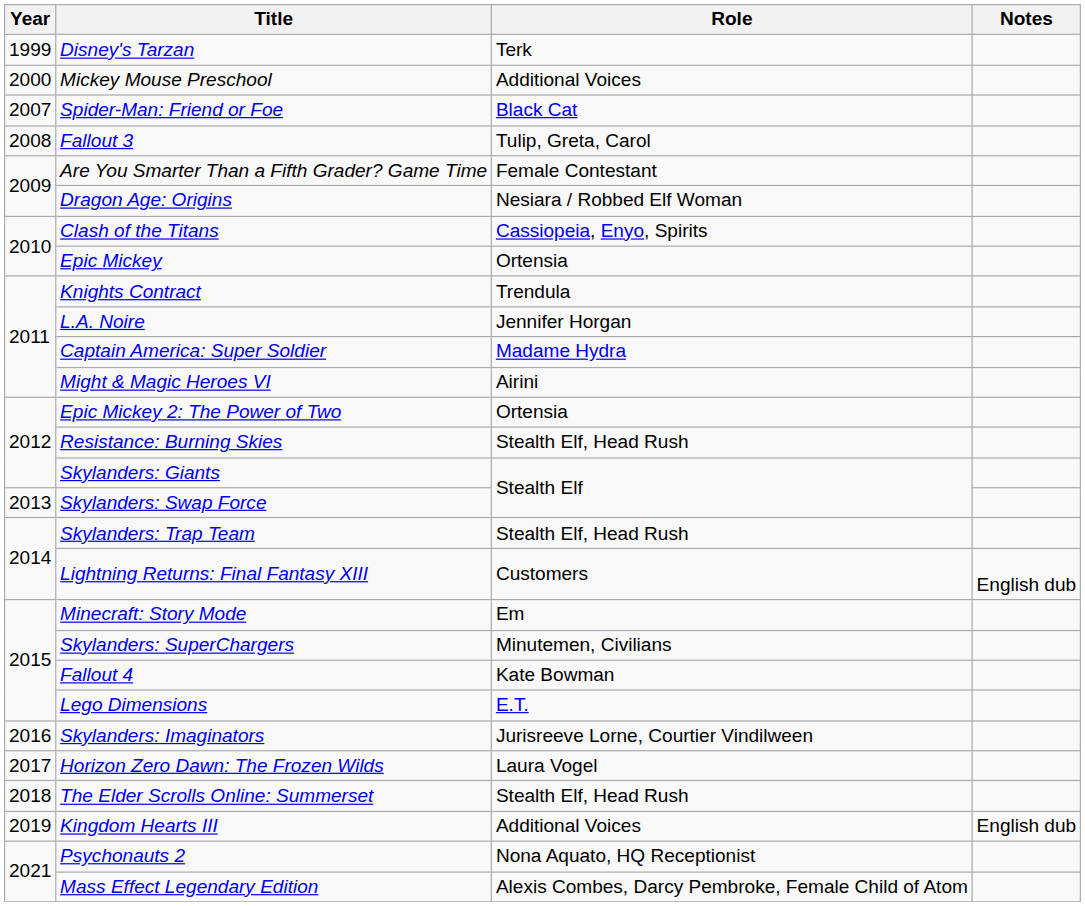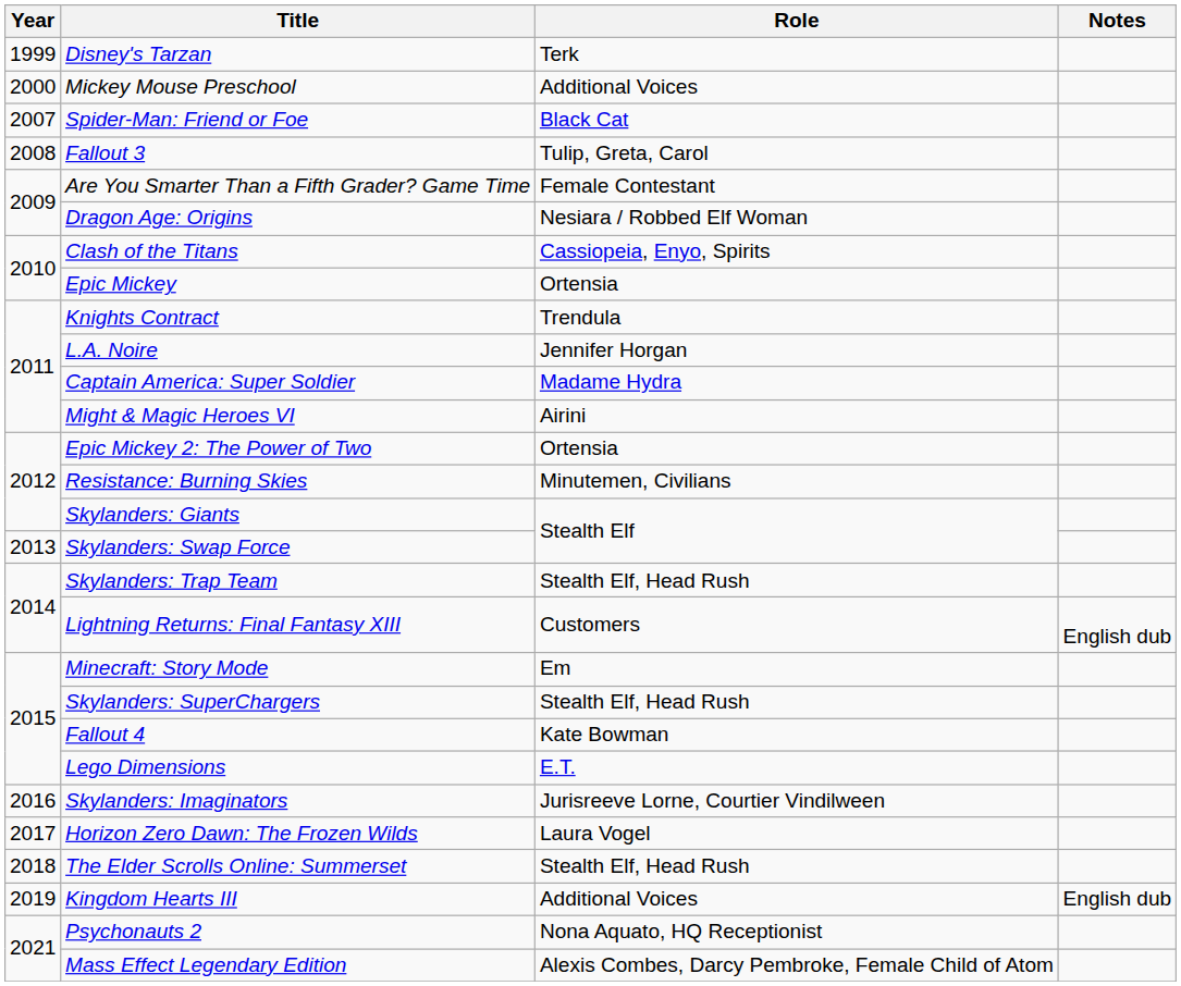Resistance: Burning Skies | Role: Stealth Elf, Head Rush -> Minutemen, Civilians
Skylanders: SuperChargers | Role: Minutemen, Civilians -> Stealth Elf, Head Rush
